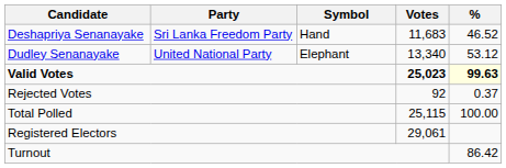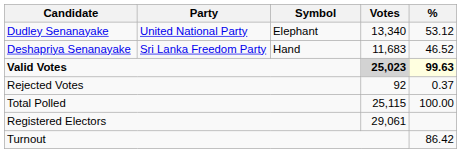rows swapped: Dudley Senanayake <-> Deshapriya Senanayake
Valid Votes | Votes: no background -> lightgrey background
